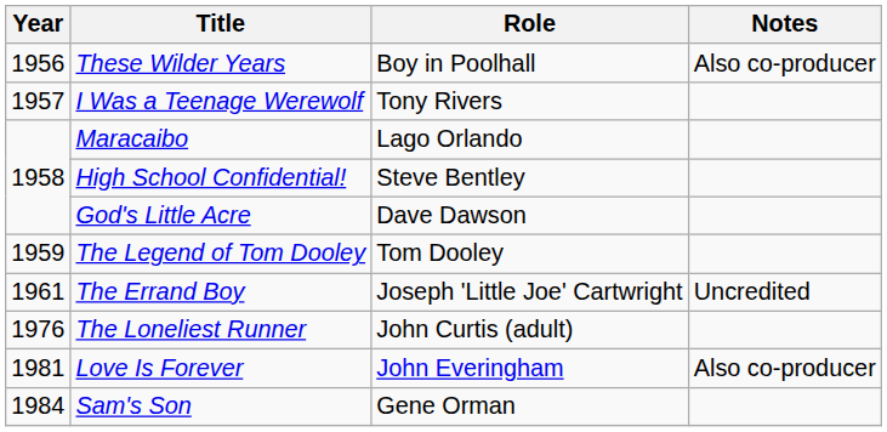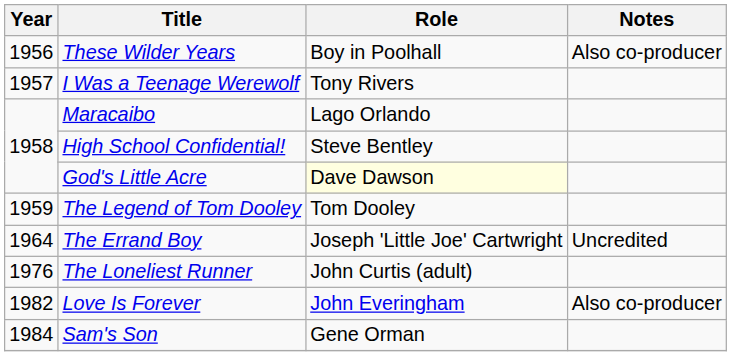God's Little Acre | Role: no background -> lightyellow background
The Errand Boy | Year: 1961 -> 1964
Love Is Forever | Year: 1981 -> 1982
